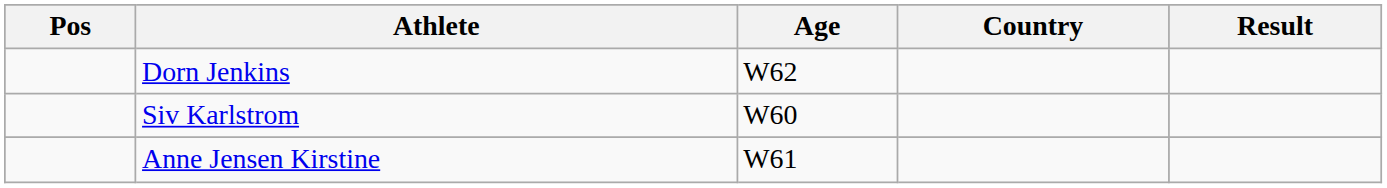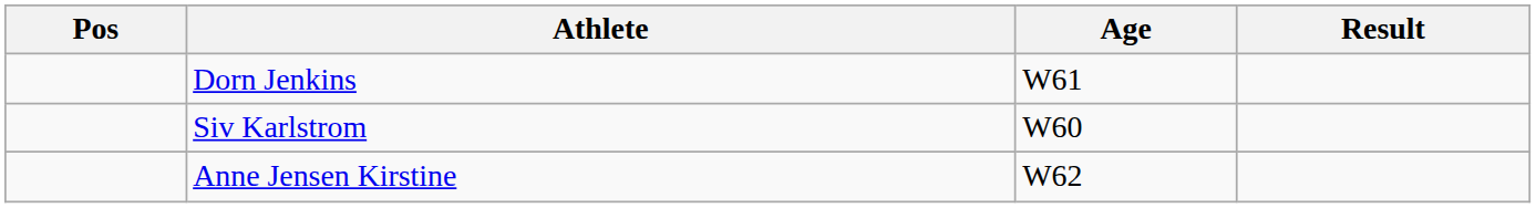- column: Country
Dorn Jenkins | Age: W62 -> W61
Anne Jensen Kirstine | Age: W61 -> W62
